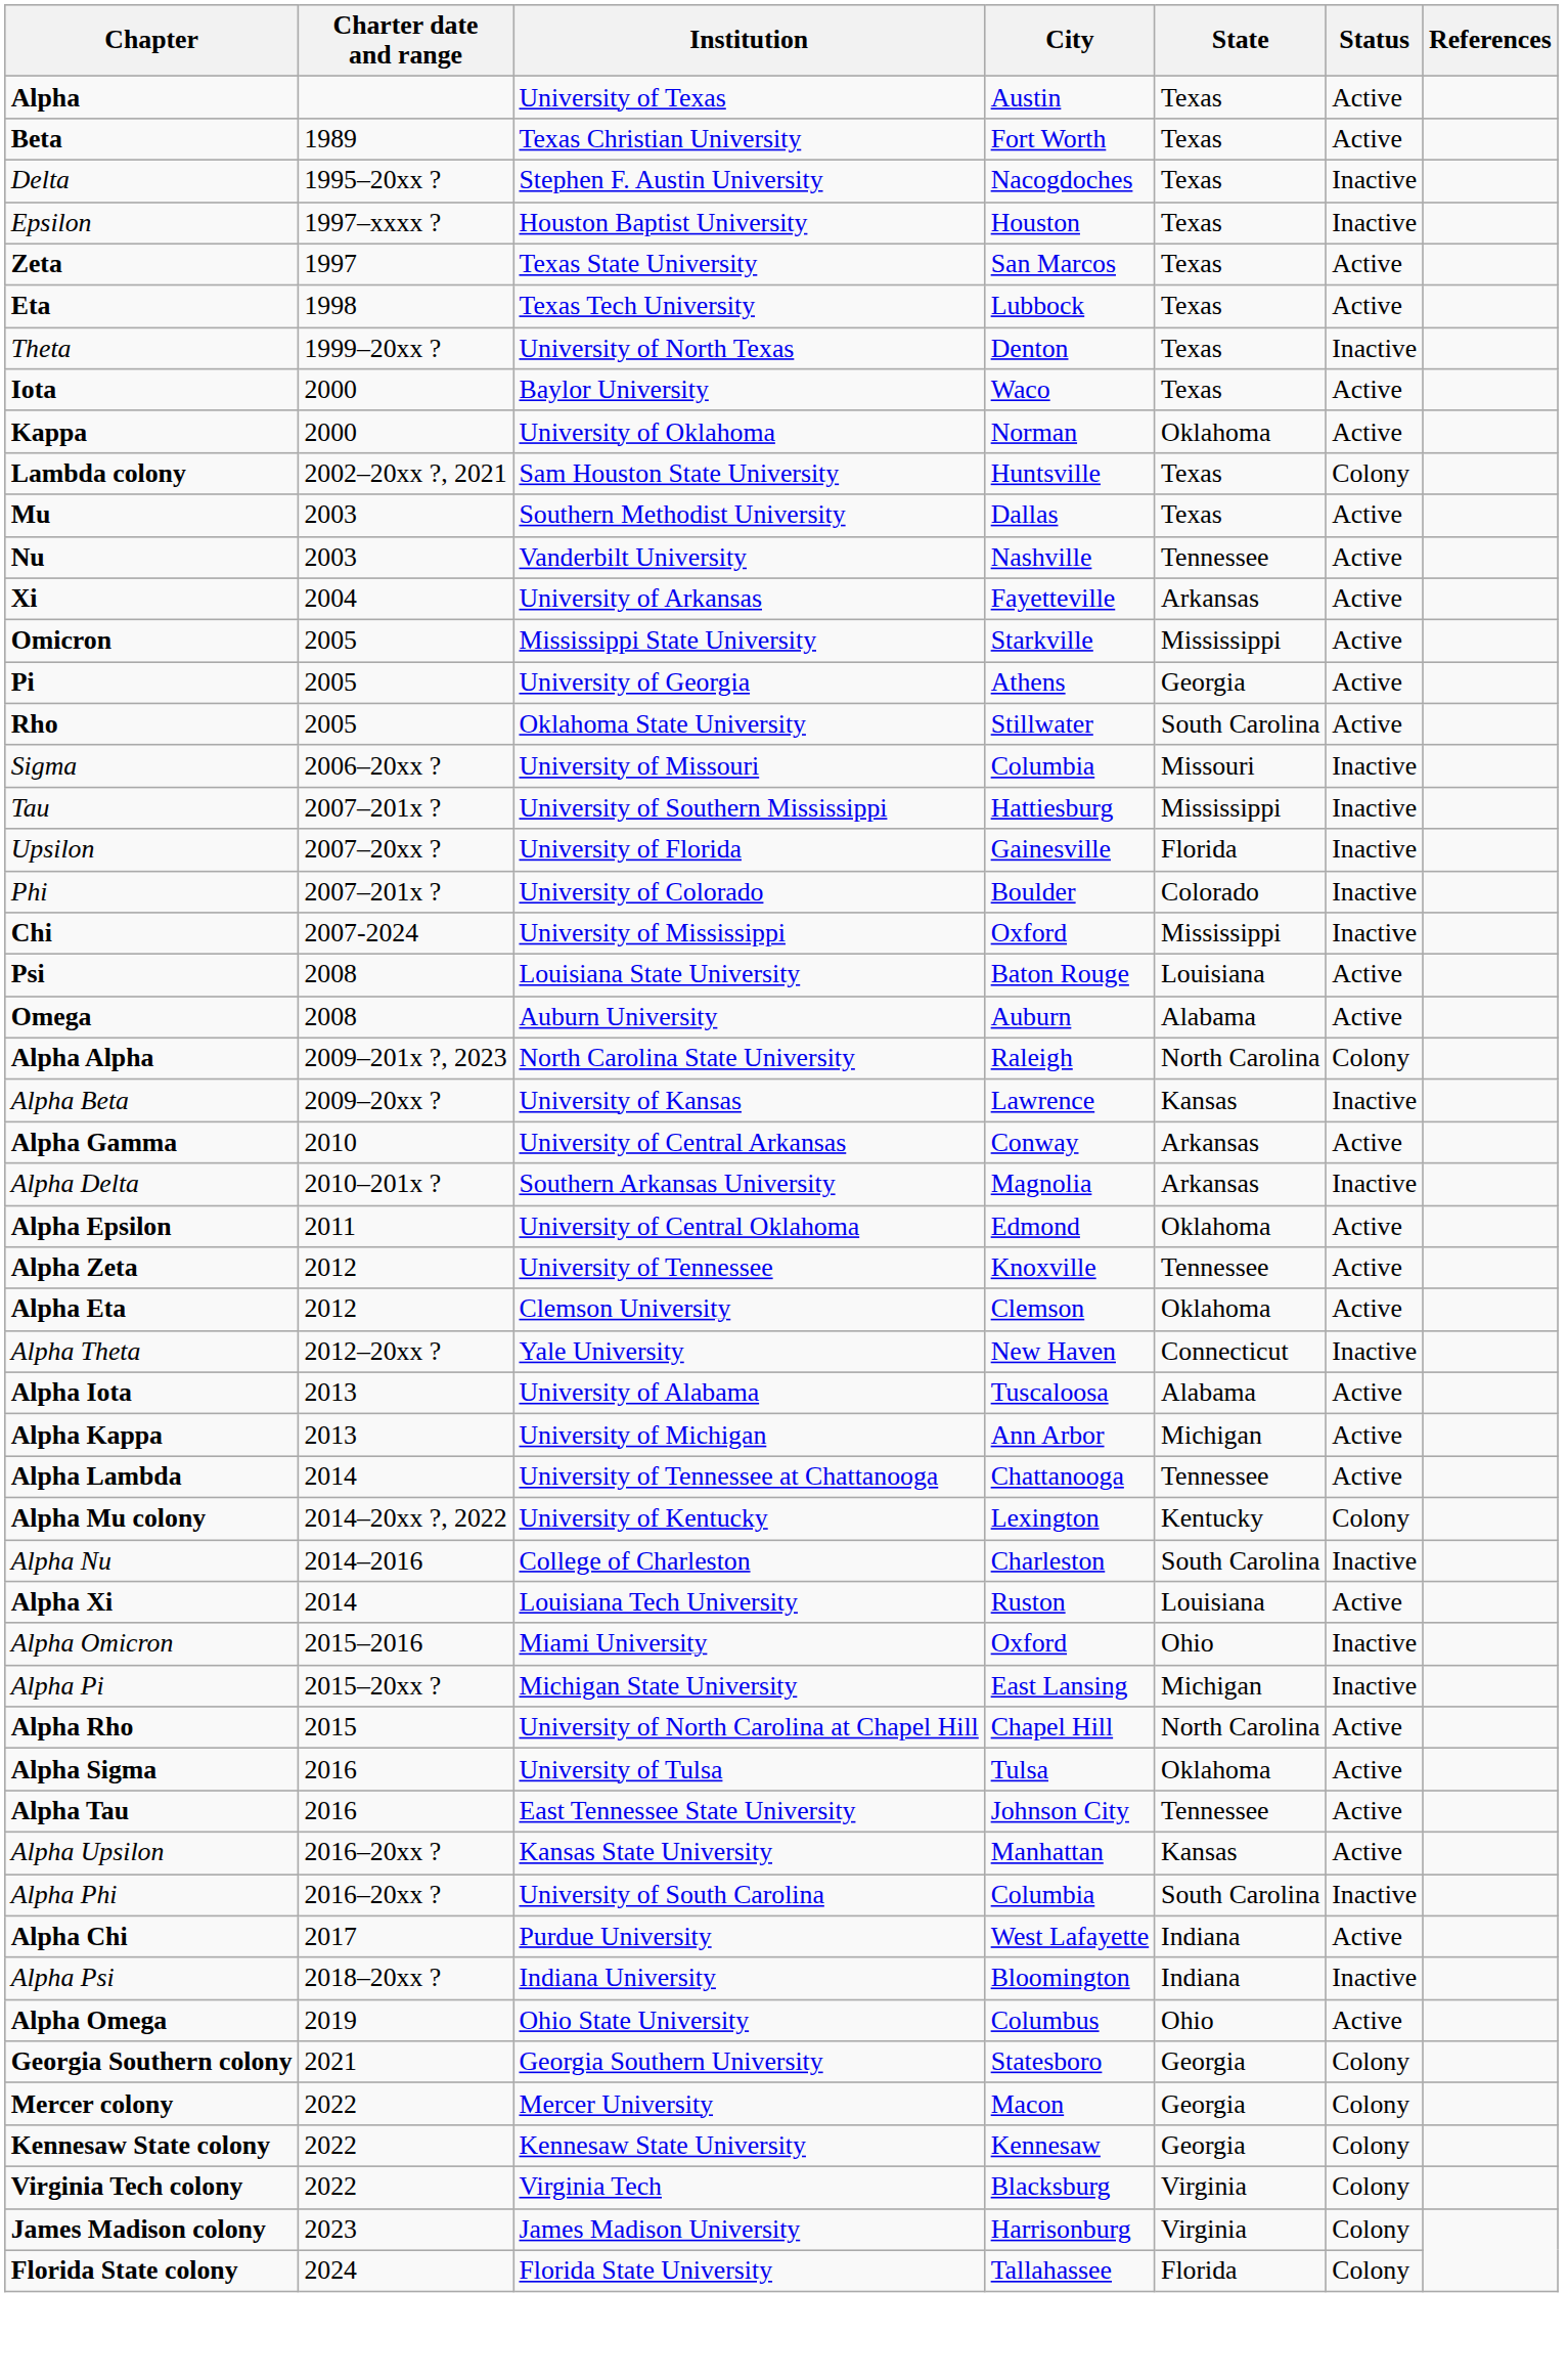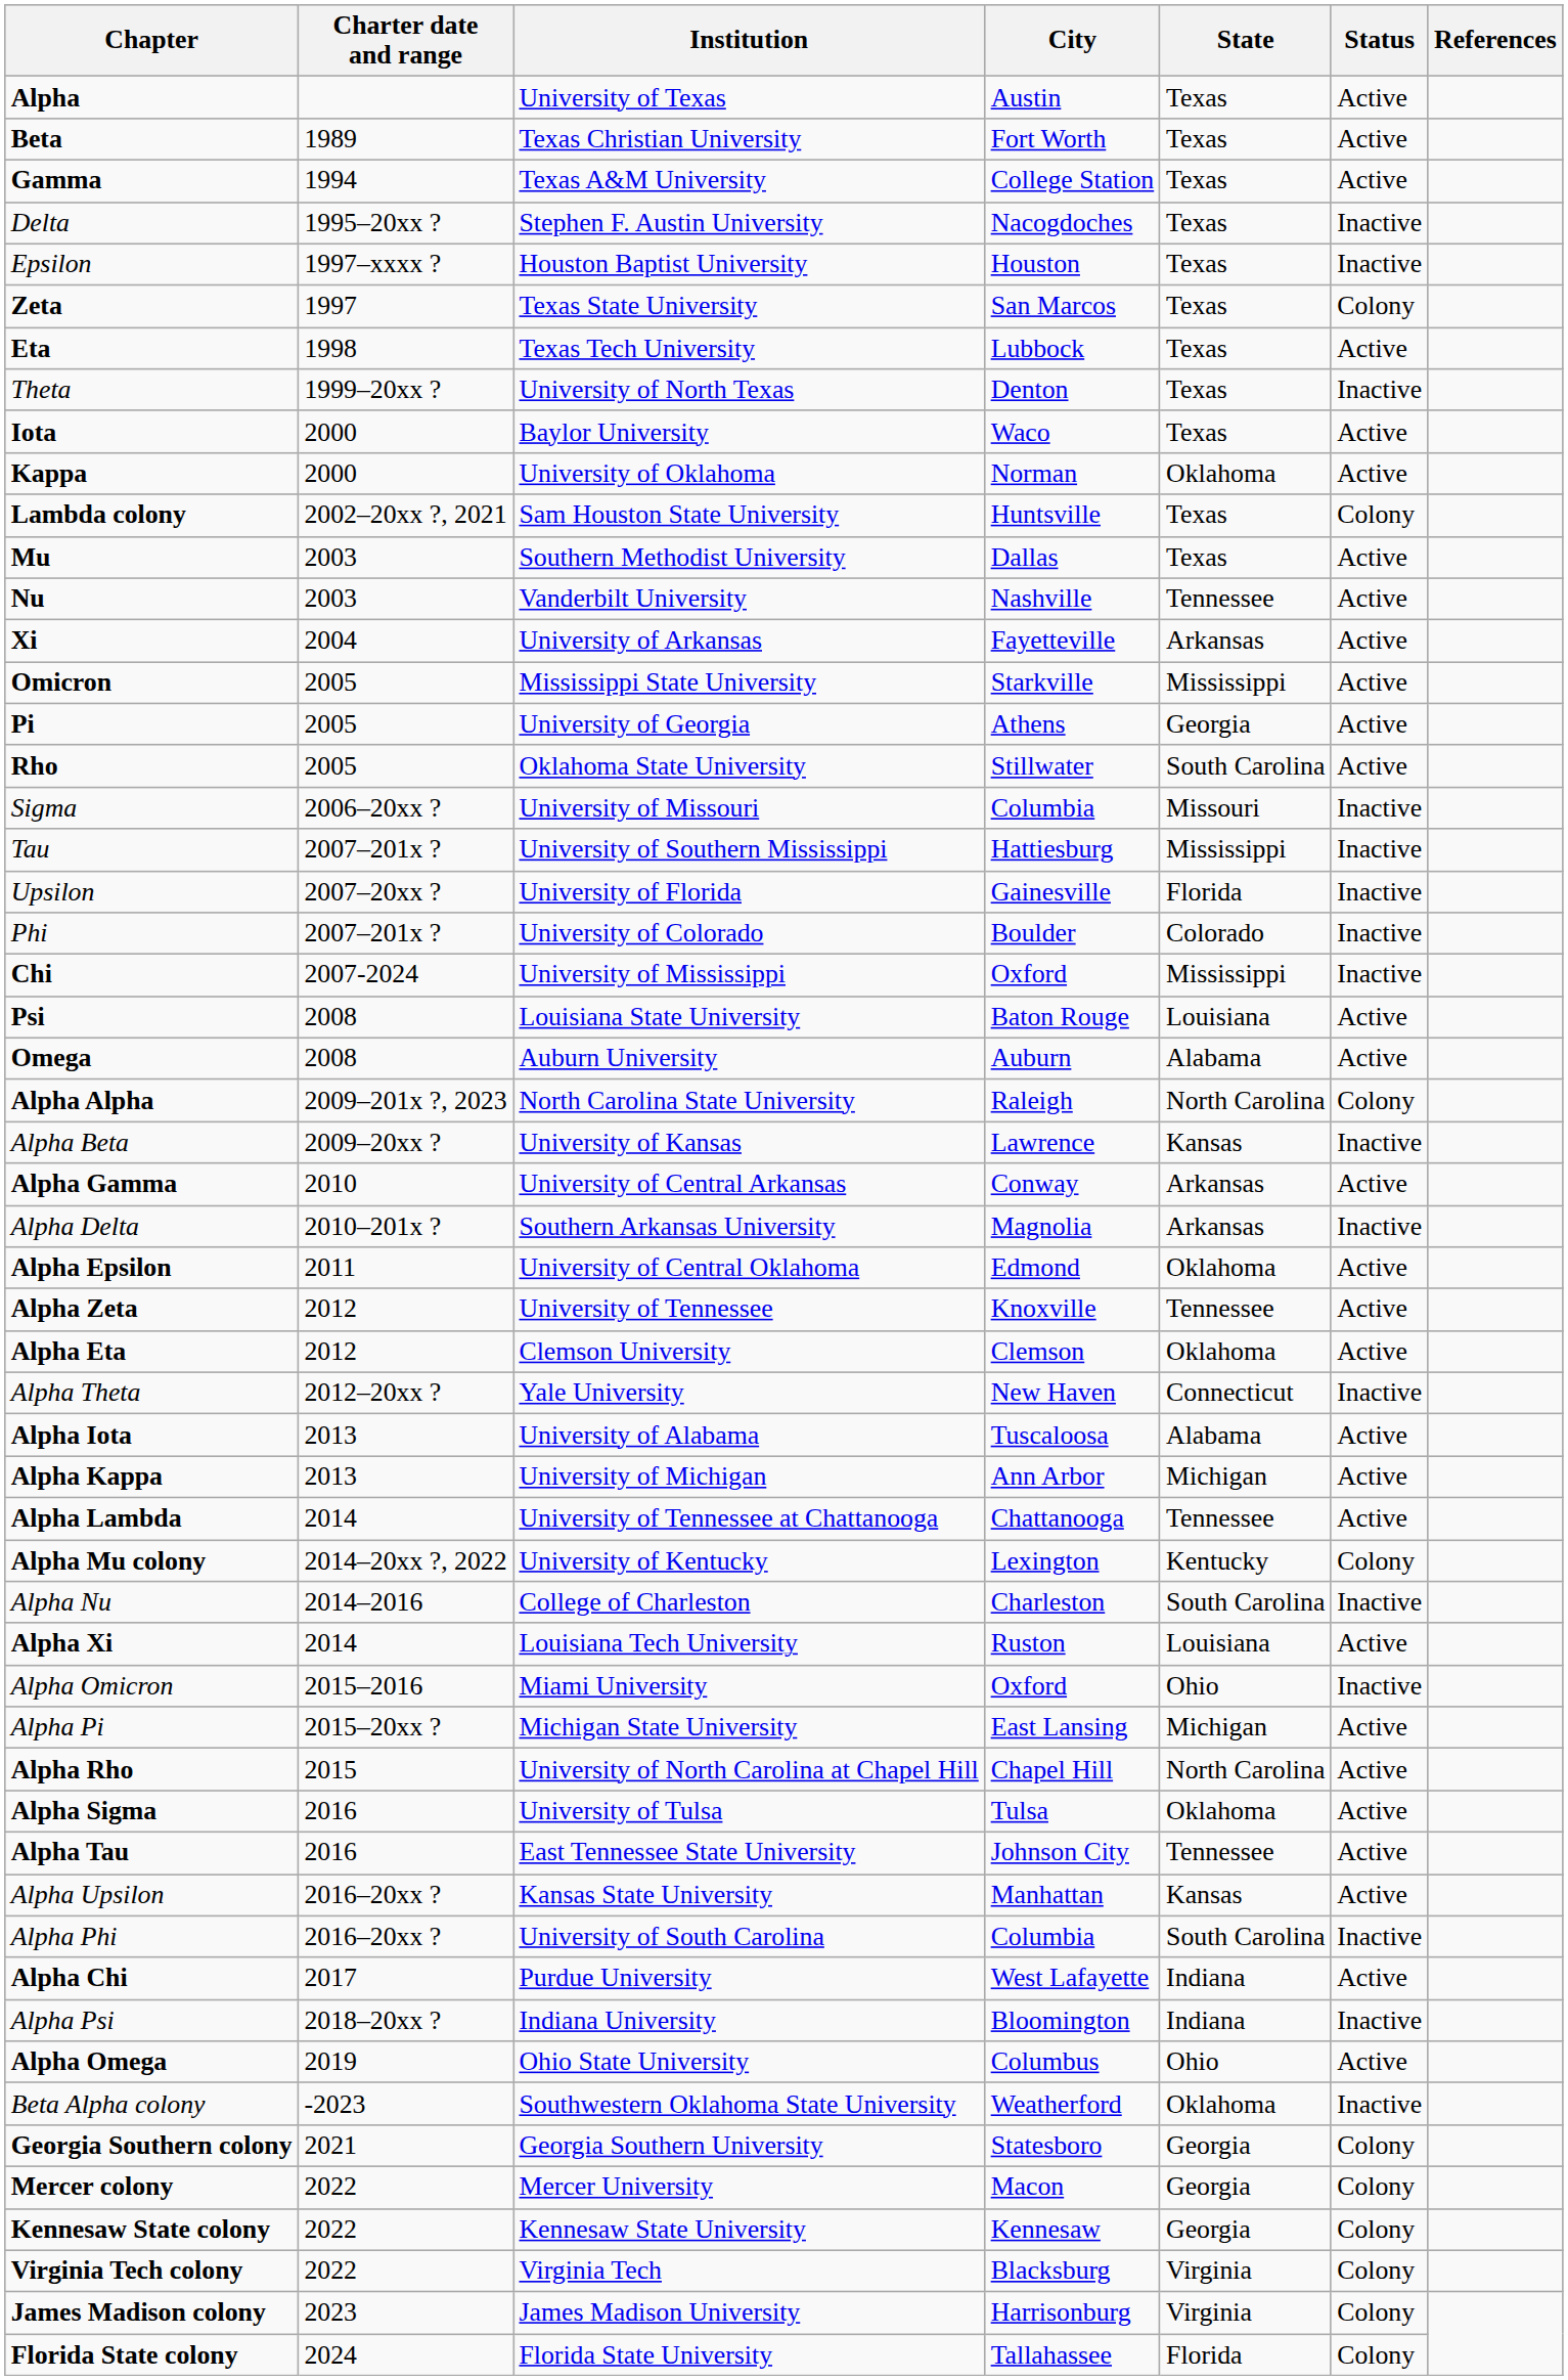+ row: Gamma | 1994 | Texas A&M University | College Station | Texas | Active
Zeta | Status: Active -> Colony
Alpha Pi | Status: Inactive -> Active
+ row: Beta Alpha colony | -2023 | Southwestern Oklahoma State University | Weatherford | Oklahoma | Inactive
